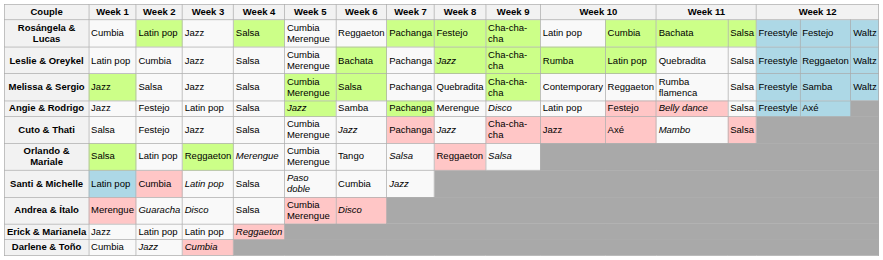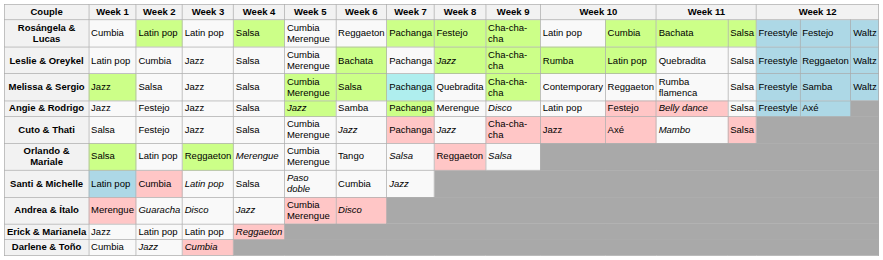Rosángela & Lucas | Week 3: Jazz -> Latin pop
Melissa & Sergio | Week 7: no background -> paleturquoise background
Angie & Rodrigo | Week 3: Latin pop -> Jazz
Andrea & Ítalo | Week 4: Salsa -> Jazz
